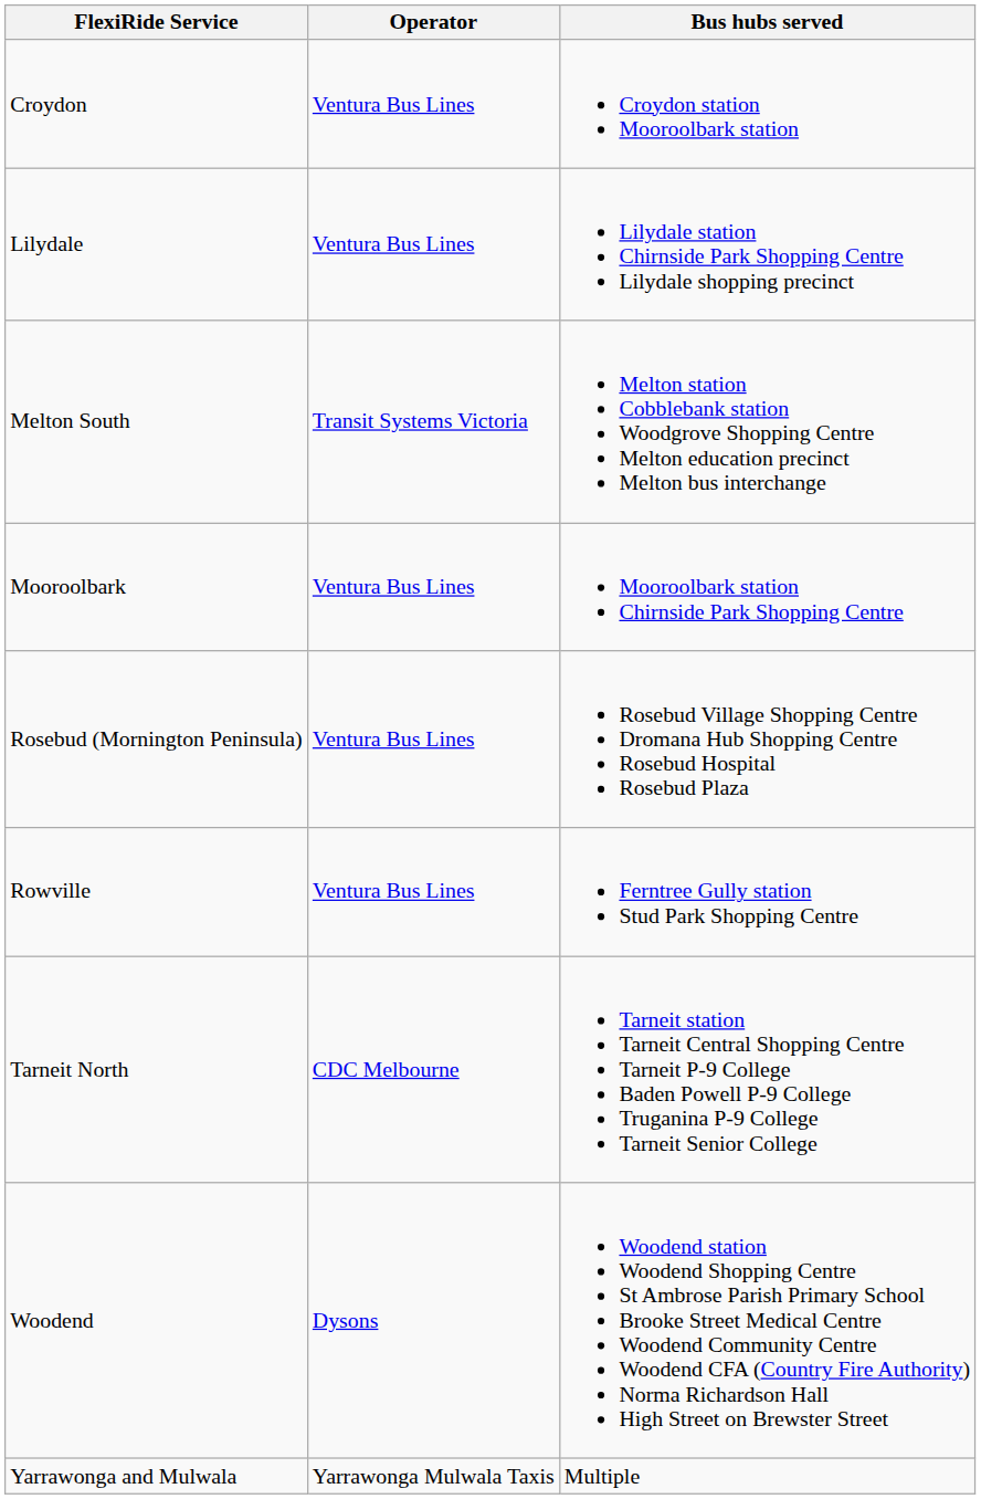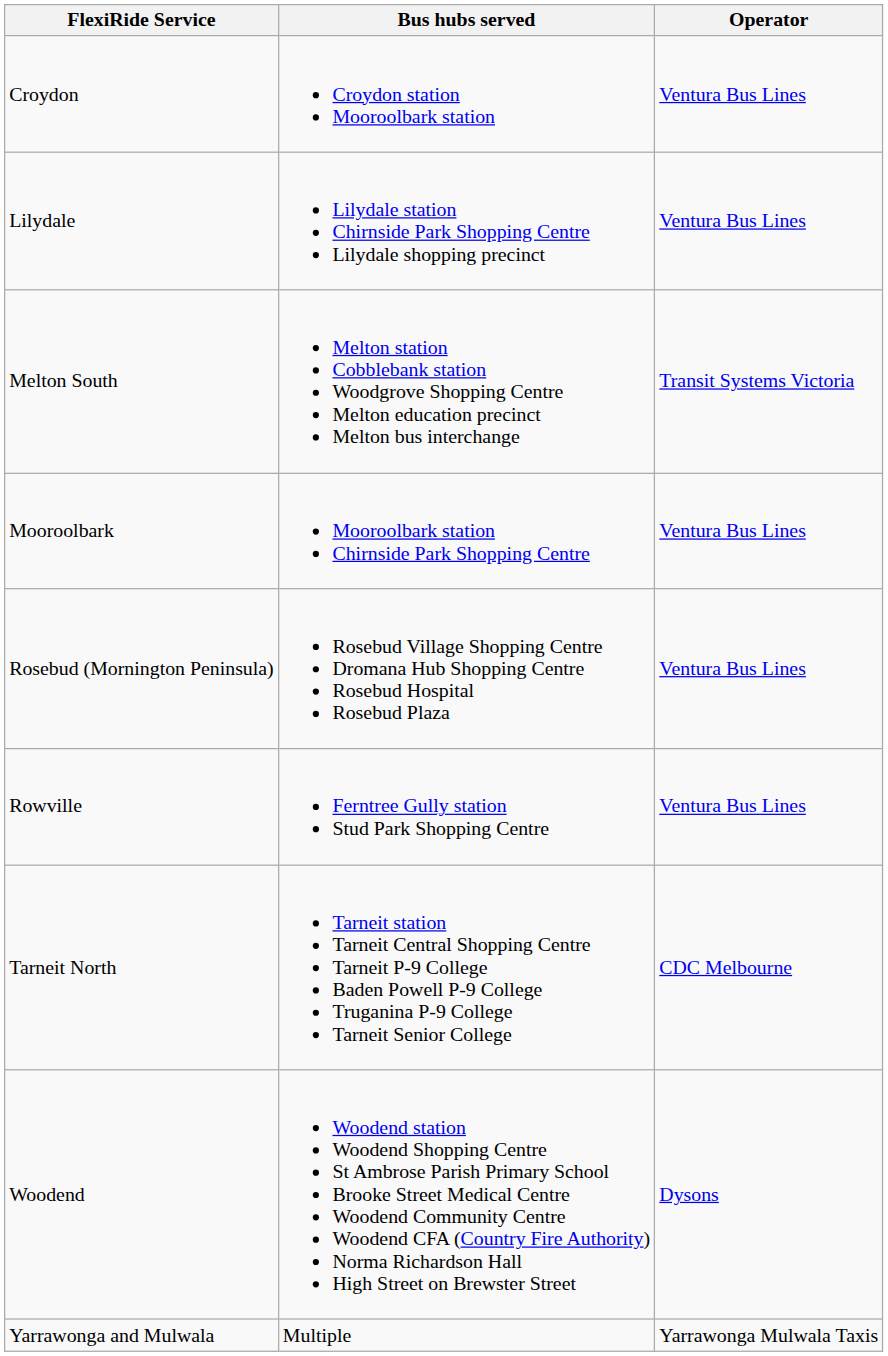columns swapped: Operator <-> Bus hubs served
